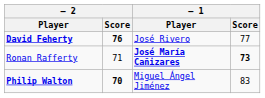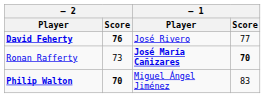Ronan Rafferty | – 2 / Score: 71 -> 73
Ronan Rafferty | – 1 / Score: 73 -> 70
